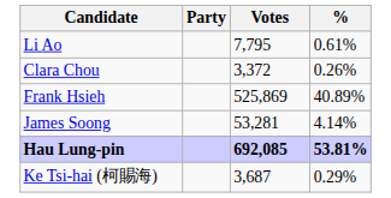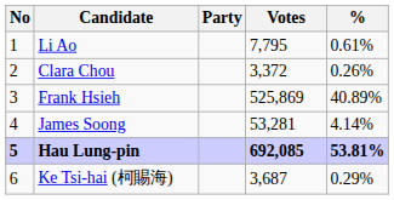+ column: No | 1 | 2 | 3 | 4 | 5 | 6
